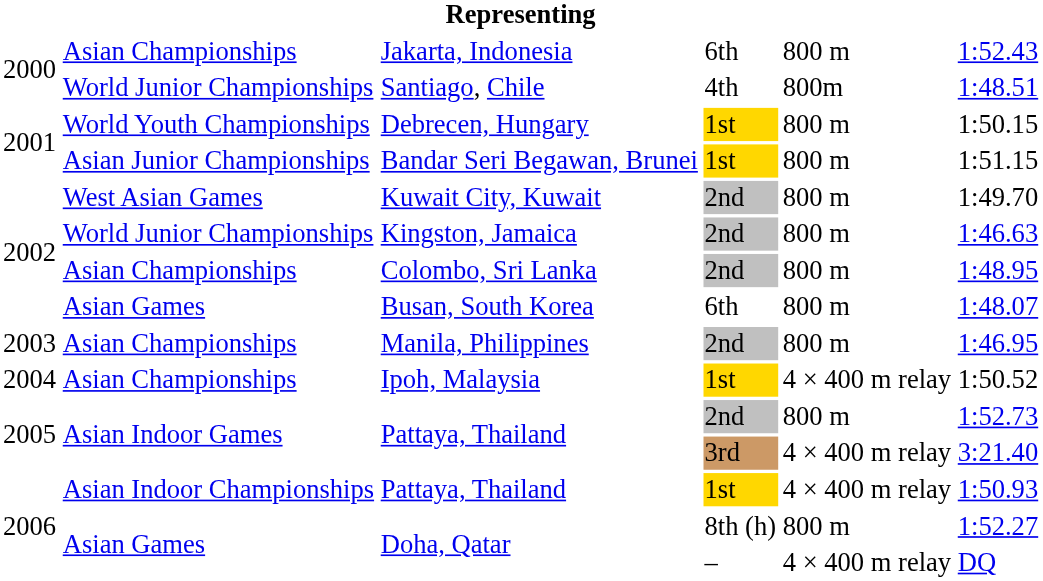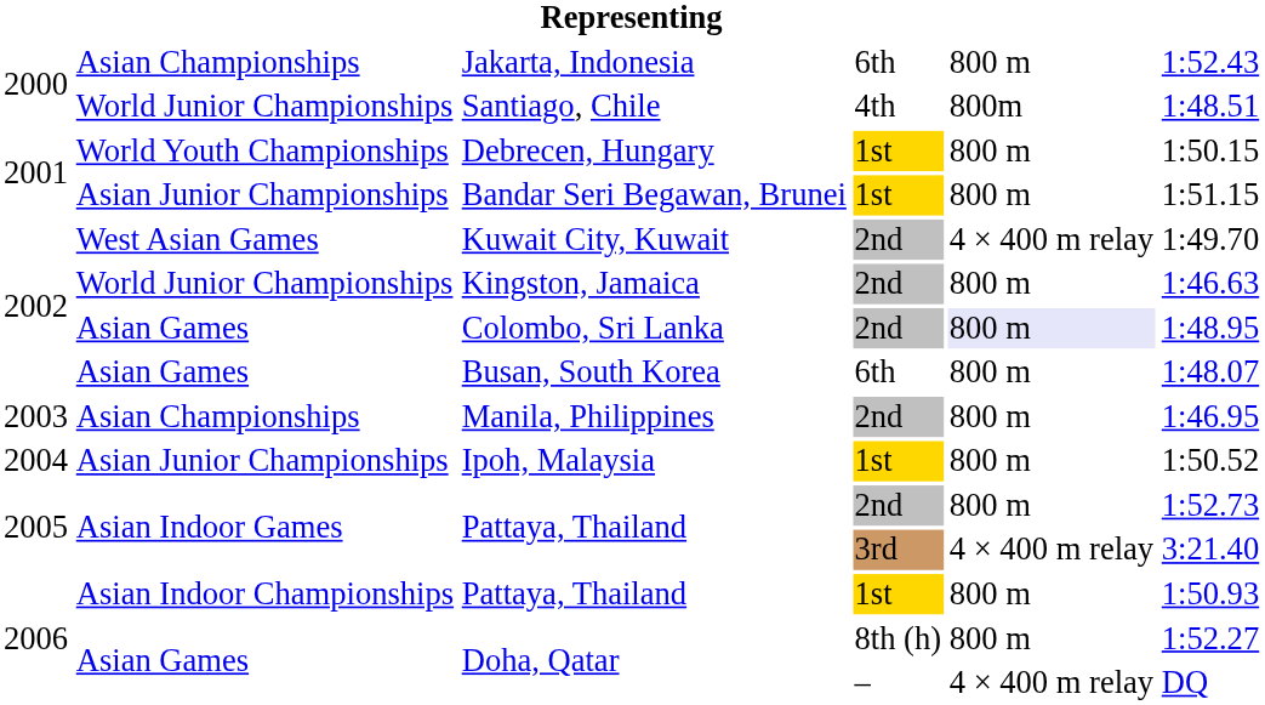Kuwait City, Kuwait | column 5: 800 m -> 4 × 400 m relay
Colombo, Sri Lanka | column 2: Asian Championships -> Asian Games
Colombo, Sri Lanka | column 5: no background -> lavender background
Ipoh, Malaysia | column 2: Asian Championships -> Asian Junior Championships
Ipoh, Malaysia | column 5: 4 × 400 m relay -> 800 m
Pattaya, Thailand / 1st | column 5: 4 × 400 m relay -> 800 m
